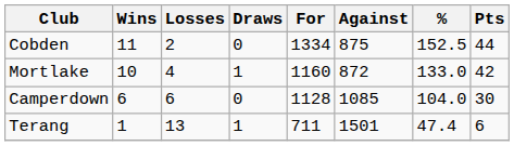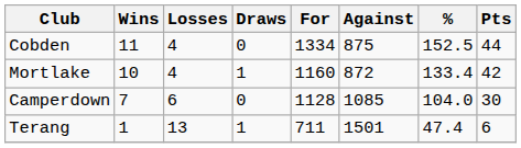Cobden | Losses: 2 -> 4
Mortlake | %: 133.0 -> 133.4
Camperdown | Wins: 6 -> 7
